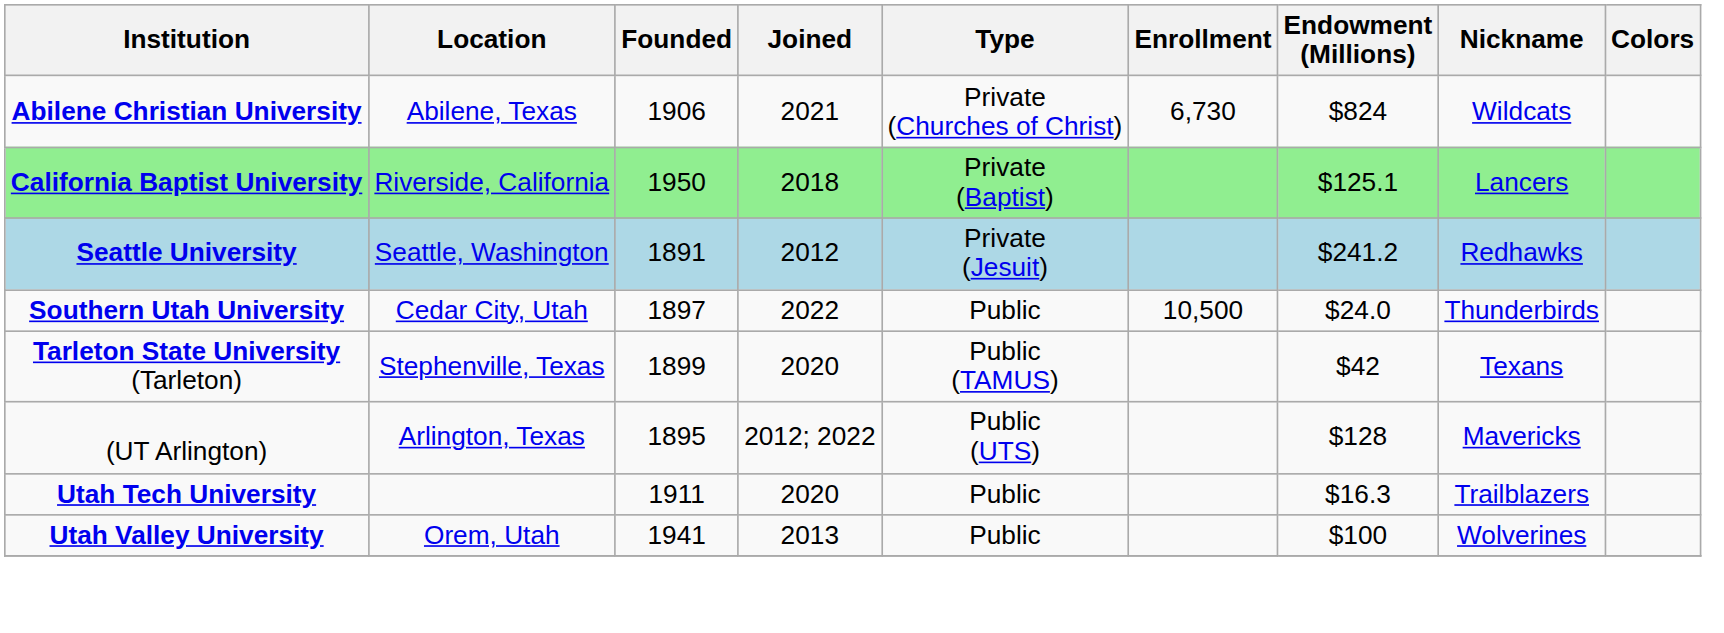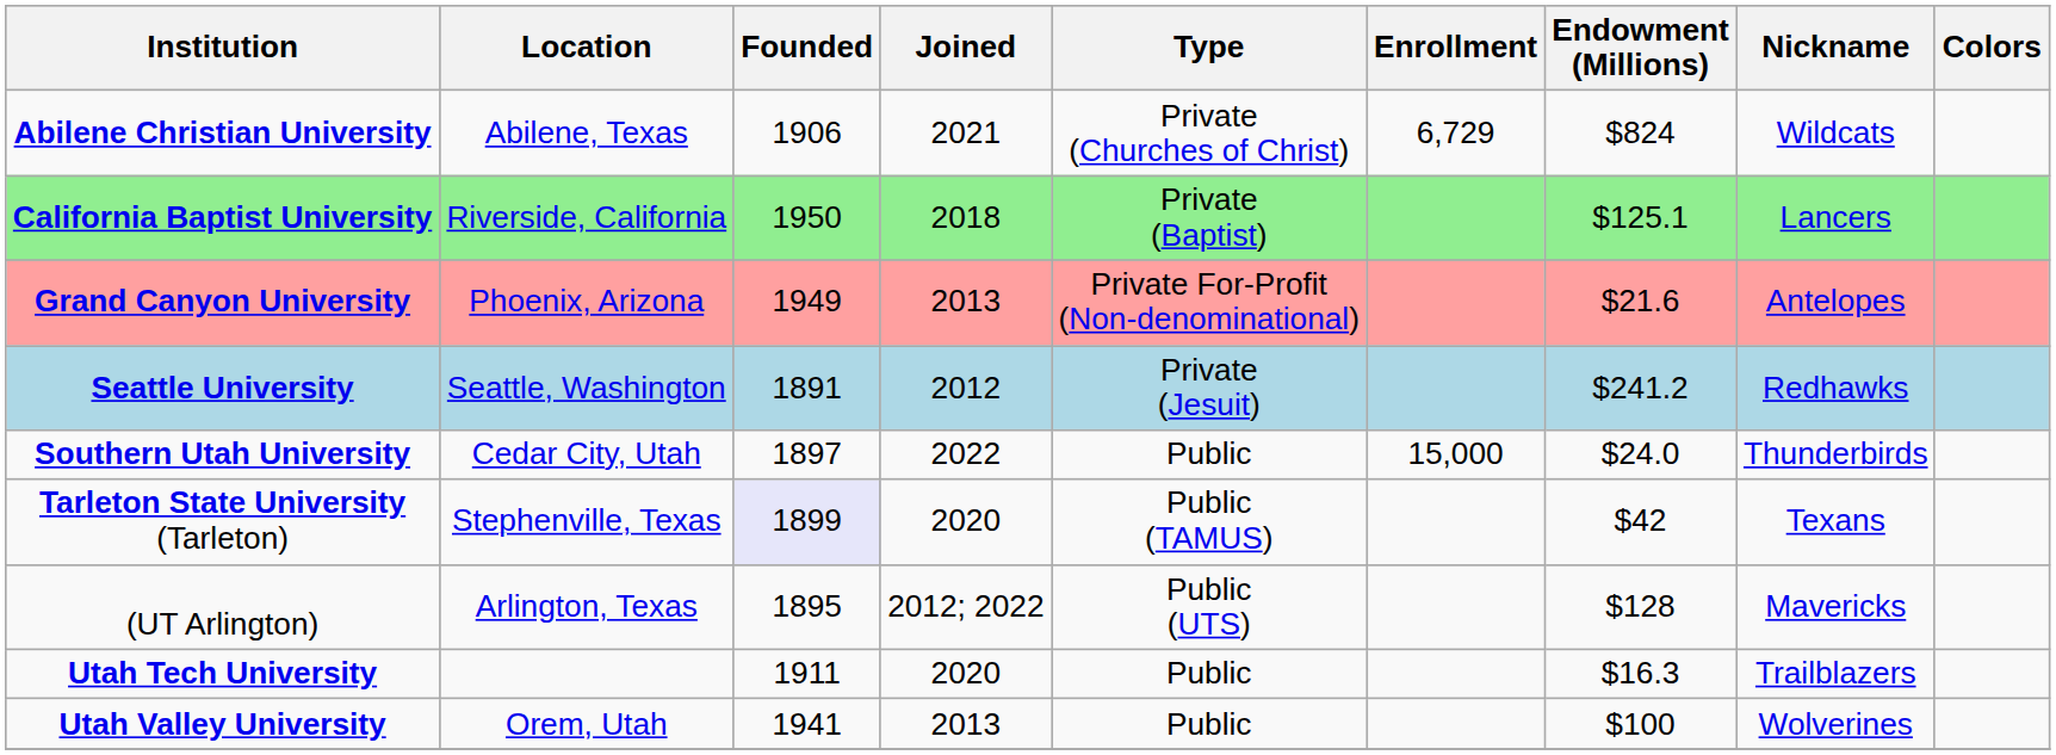Abilene Christian University | Enrollment: 6,730 -> 6,729
+ row: Grand Canyon University | Phoenix, Arizona | 1949 | 2013 | Private For-Profit (Non-denominational) | $21.6 | Antelopes
Southern Utah University | Enrollment: 10,500 -> 15,000
Tarleton State University (Tarleton) | Founded: no background -> lavender background
